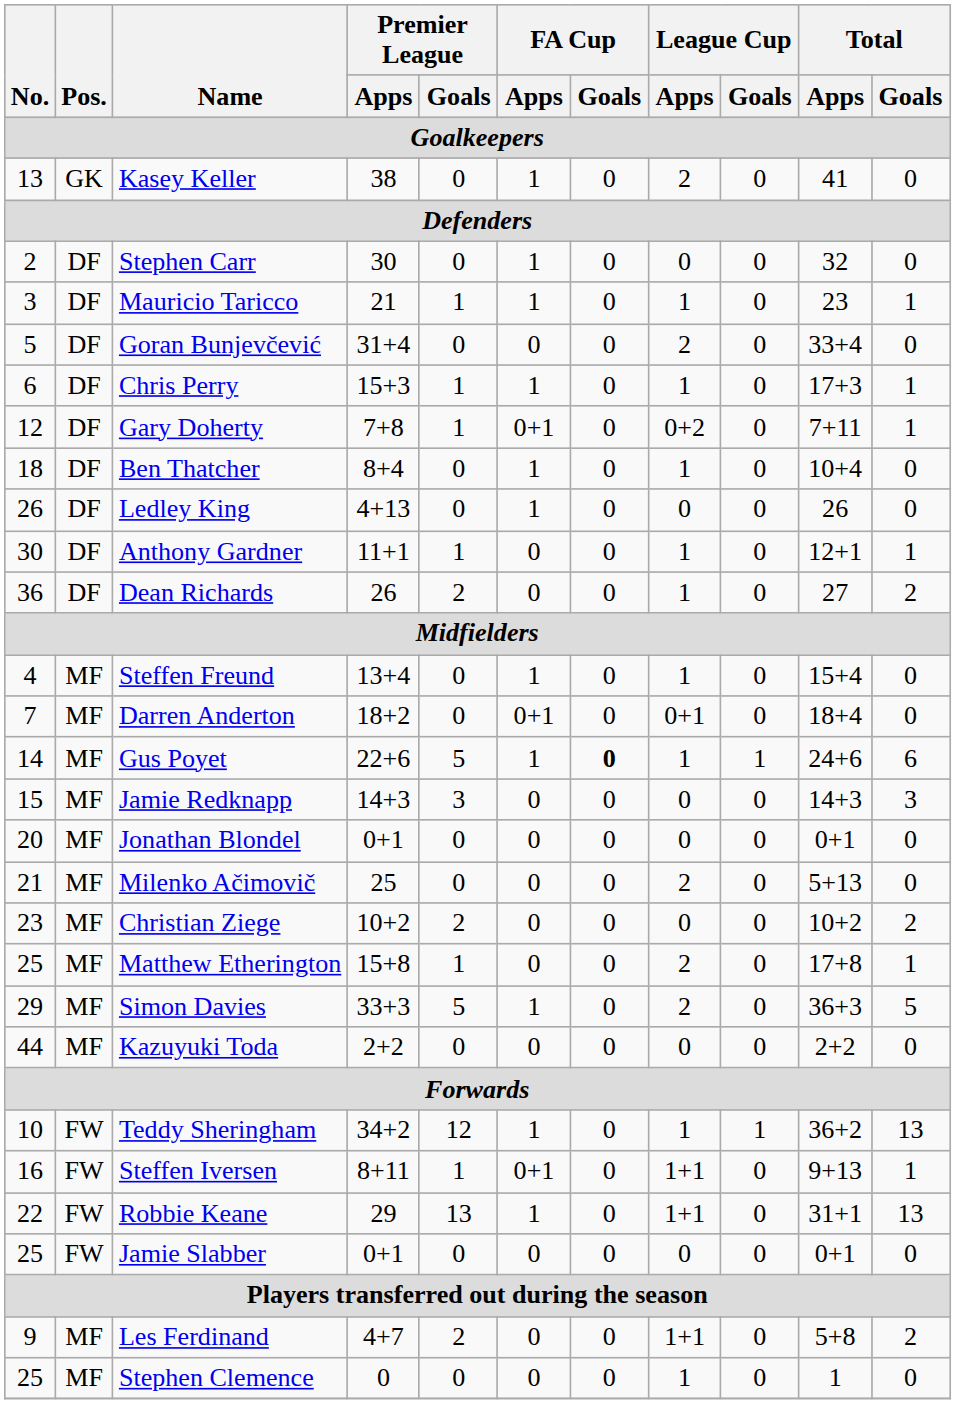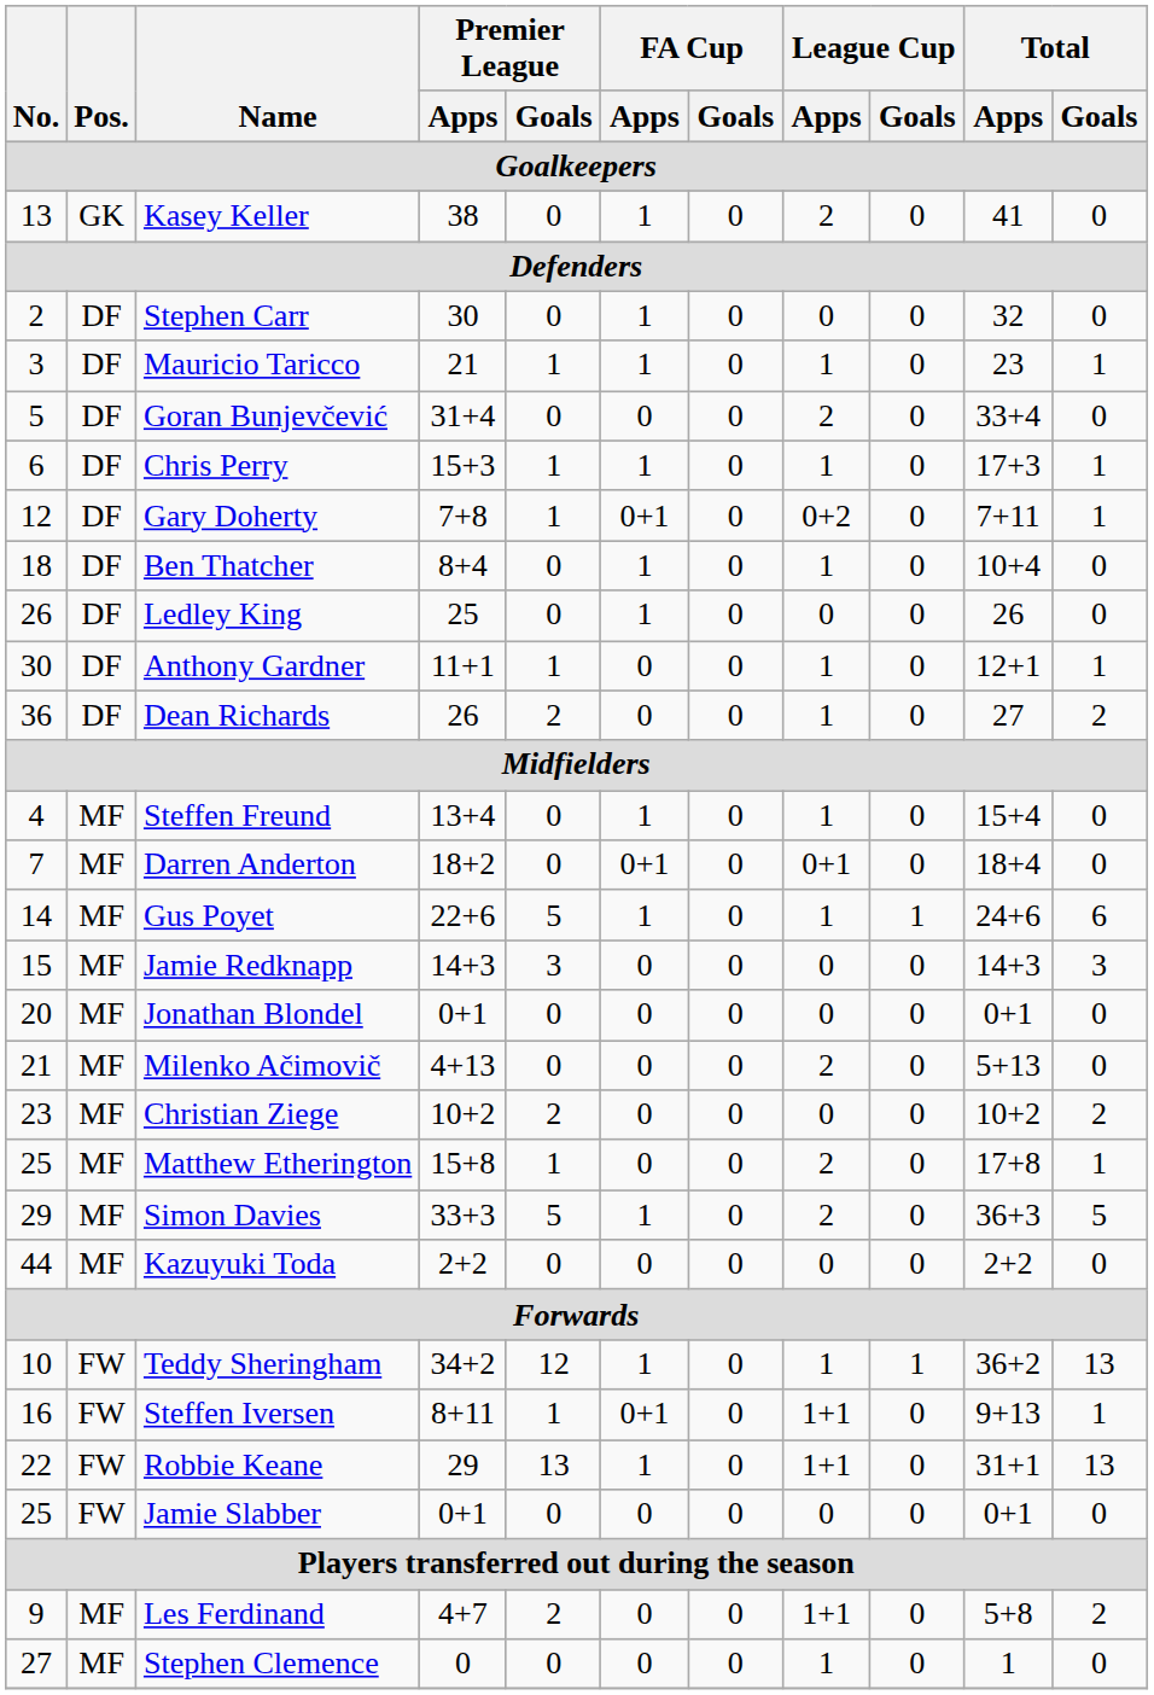Ledley King | Premier League / Apps / Goalkeepers: 4+13 -> 25
Gus Poyet | FA Cup / Goals / Goalkeepers: bold -> normal
Milenko Ačimovič | Premier League / Apps / Goalkeepers: 25 -> 4+13
Stephen Clemence | No. / Goalkeepers: 25 -> 27
